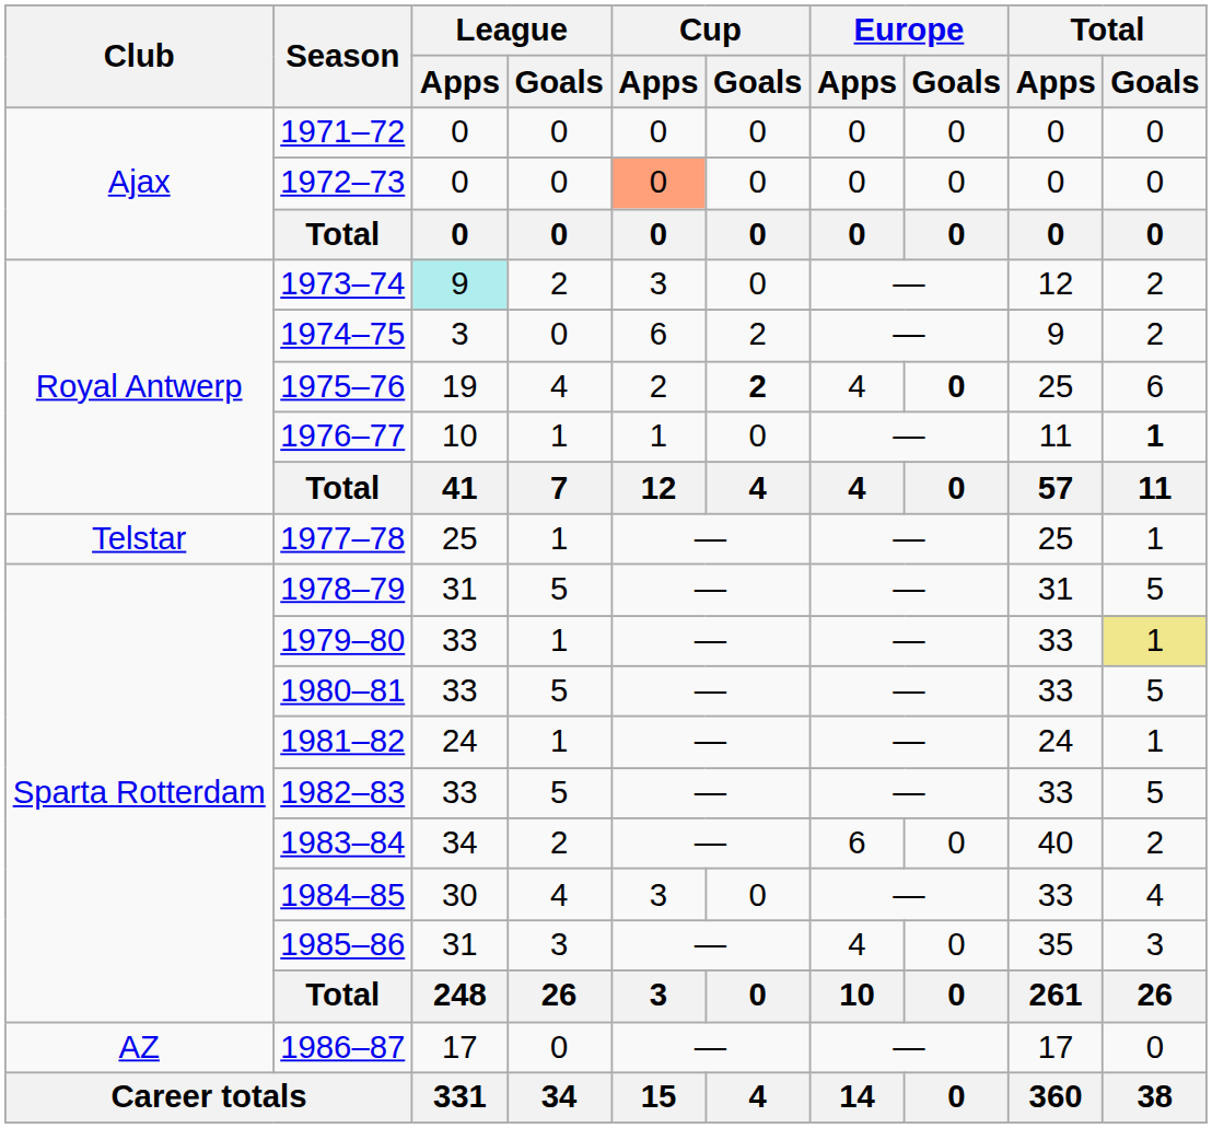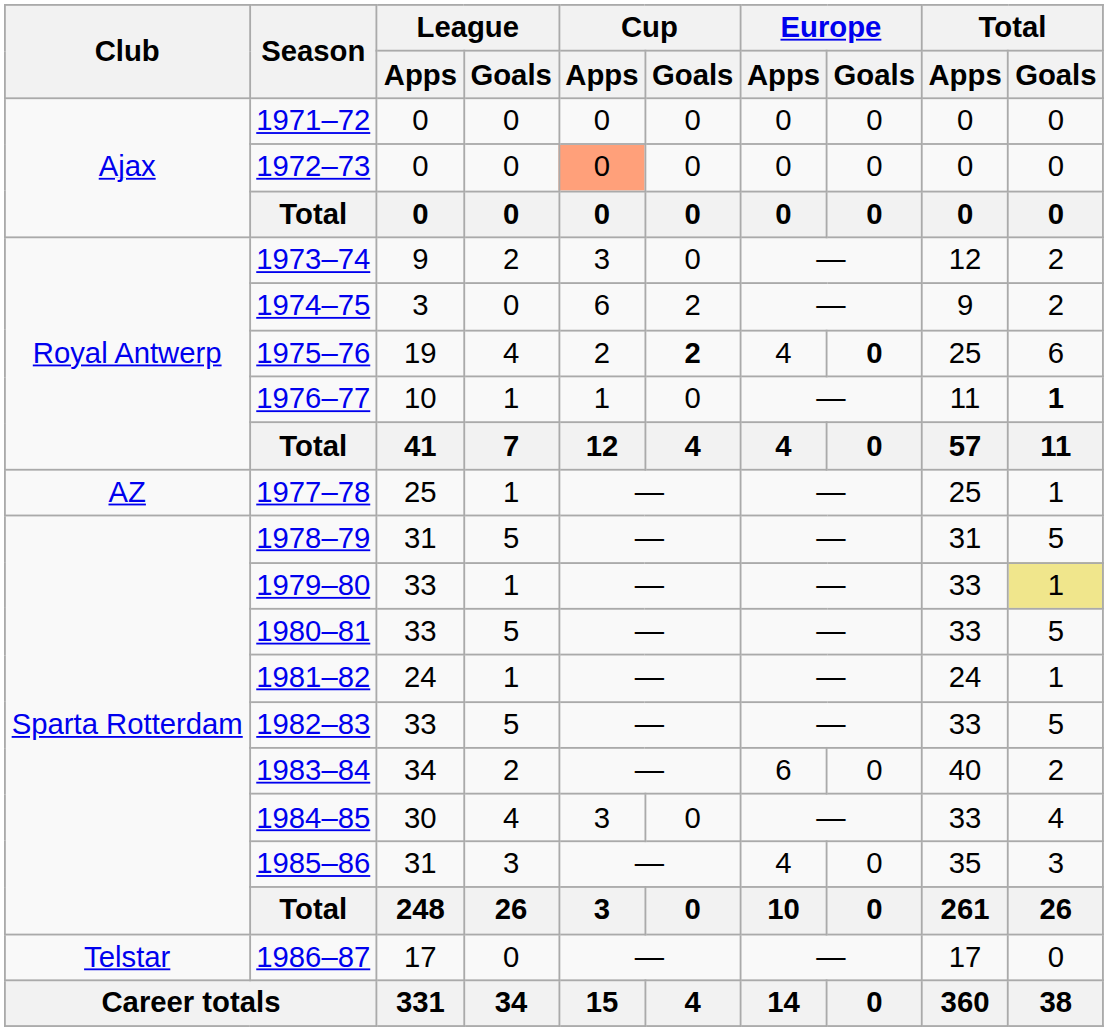1973–74 | League / Apps: paleturquoise background -> no background
1977–78 | Club: Telstar -> AZ
1986–87 | Club: AZ -> Telstar
